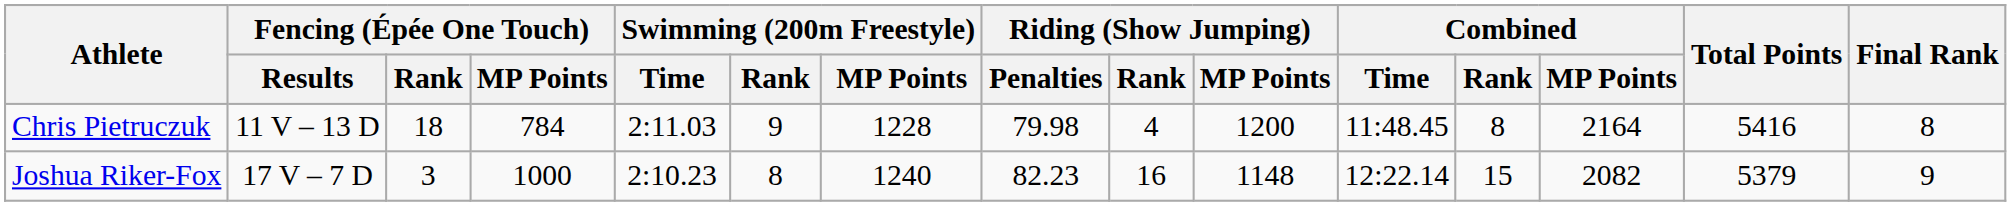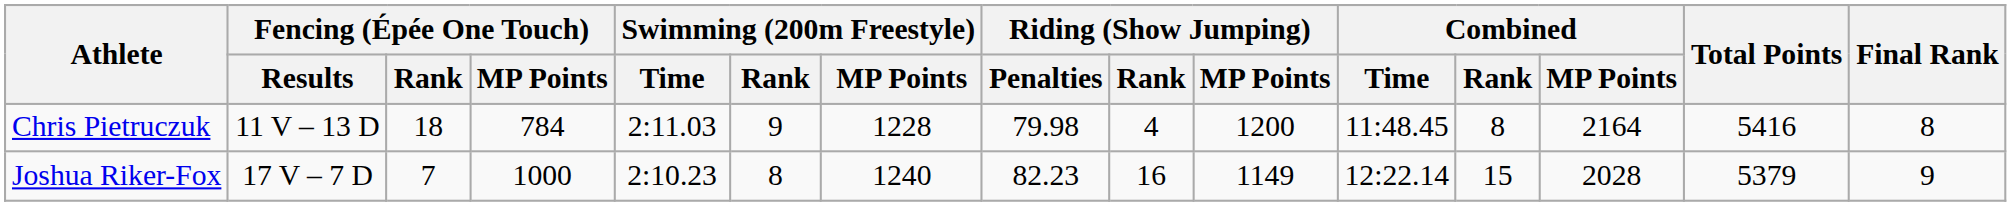Joshua Riker-Fox | Fencing (Épée One Touch) / Rank: 3 -> 7
Joshua Riker-Fox | Riding (Show Jumping) / MP Points: 1148 -> 1149
Joshua Riker-Fox | Combined / MP Points: 2082 -> 2028
